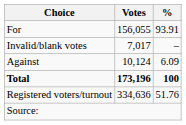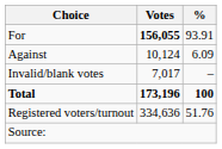For | Votes: normal -> bold
rows swapped: Against <-> Invalid/blank votes
